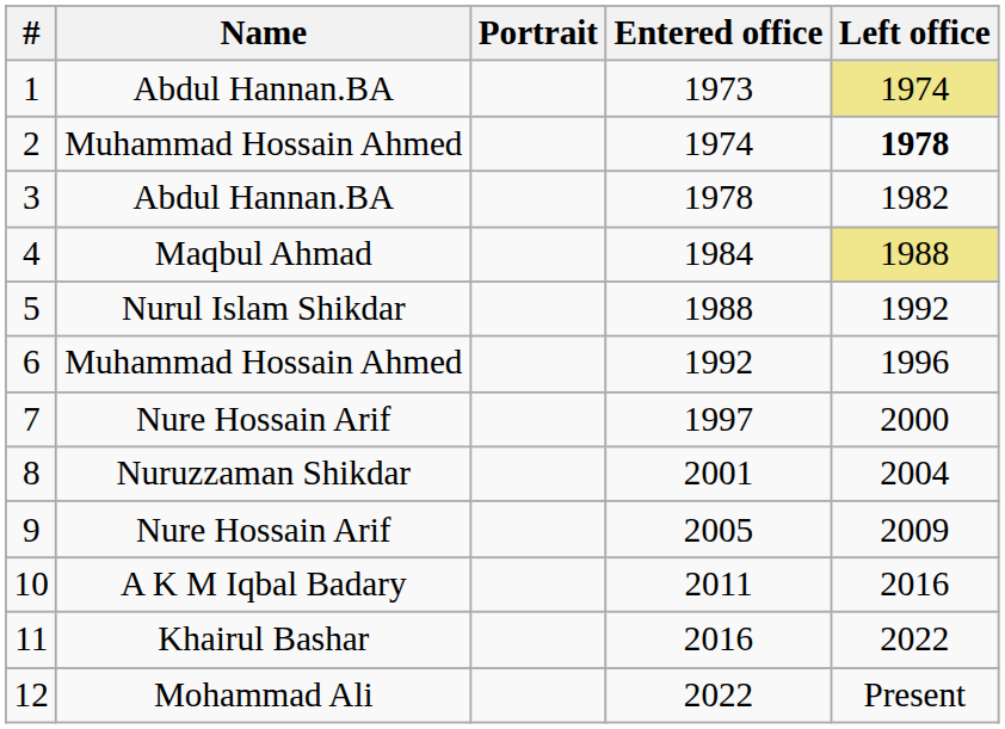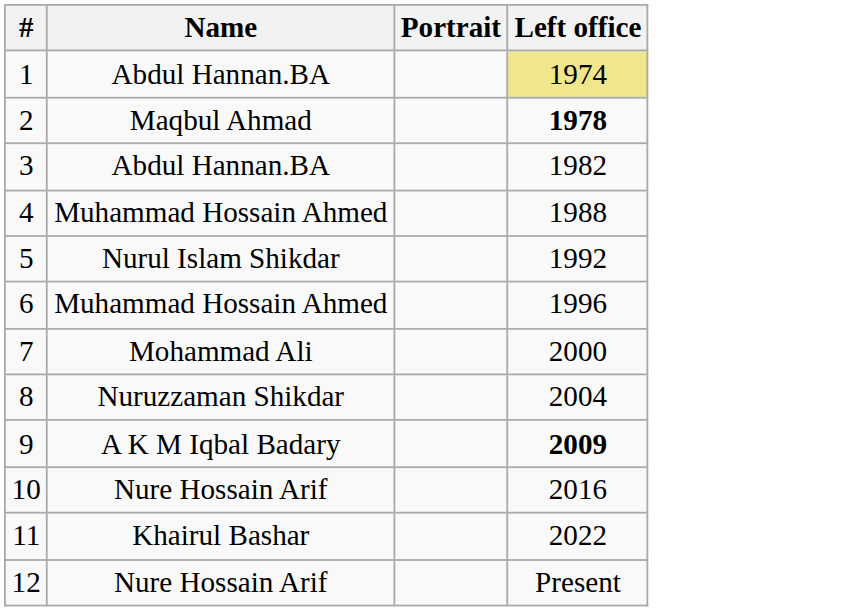- column: Entered office | 1973 | 1974 | 1978 | 1984 | 1988 | 1992 | 1997 | 2001 | 2005 | 2011 | 2016 | 2022
2 | Name: Muhammad Hossain Ahmed -> Maqbul Ahmad
4 | Name: Maqbul Ahmad -> Muhammad Hossain Ahmed
4 | Left office: khaki background -> no background
7 | Name: Nure Hossain Arif -> Mohammad Ali
9 | Name: Nure Hossain Arif -> A K M Iqbal Badary
9 | Left office: normal -> bold
10 | Name: A K M Iqbal Badary -> Nure Hossain Arif
12 | Name: Mohammad Ali -> Nure Hossain Arif
